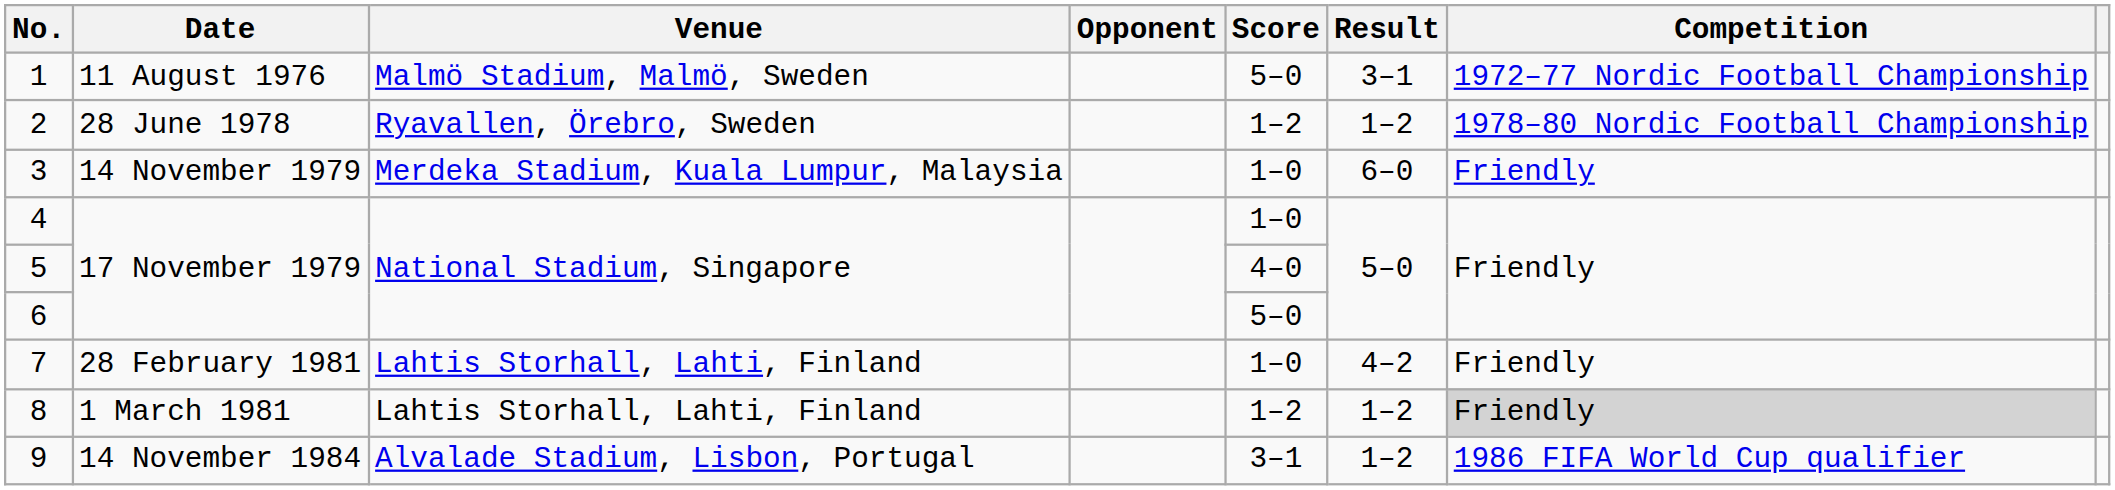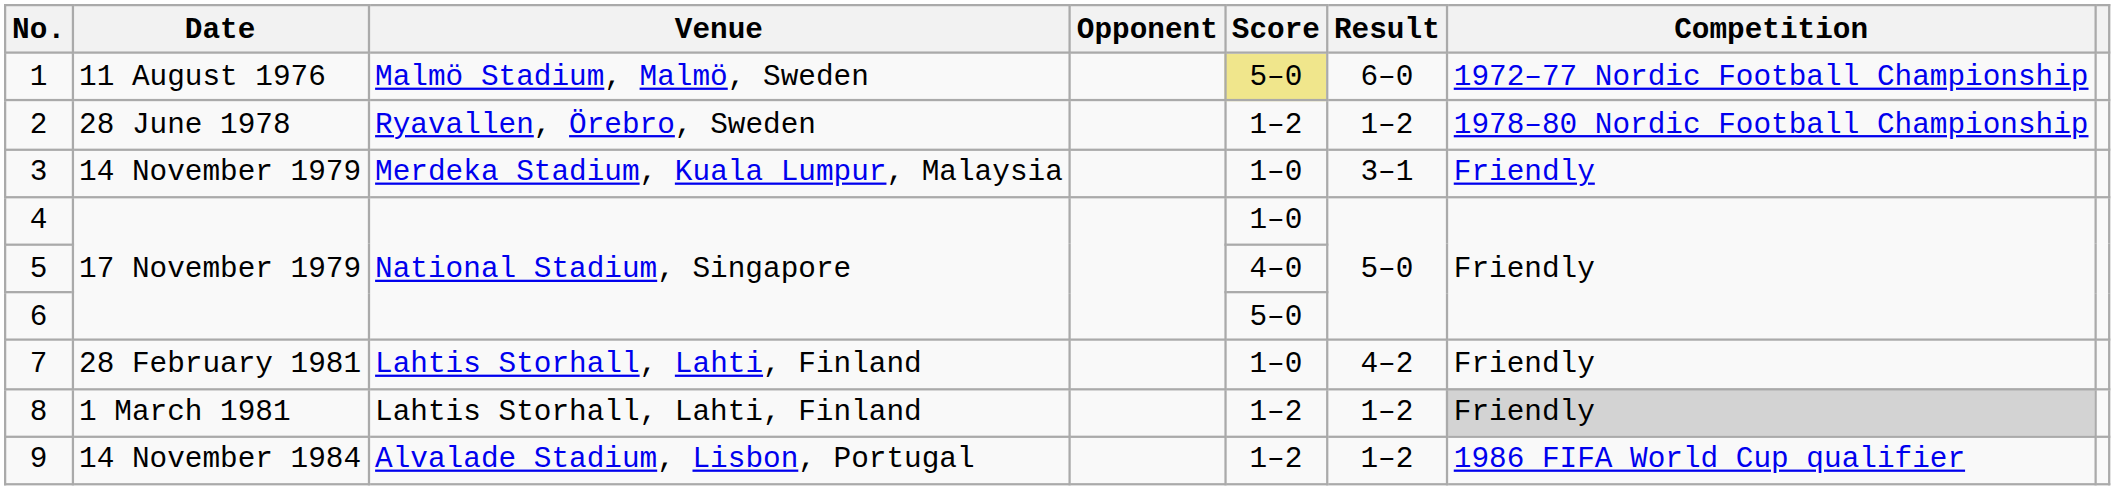1 | Score: no background -> khaki background
1 | Result: 3–1 -> 6–0
3 | Result: 6–0 -> 3–1
9 | Score: 3–1 -> 1–2
